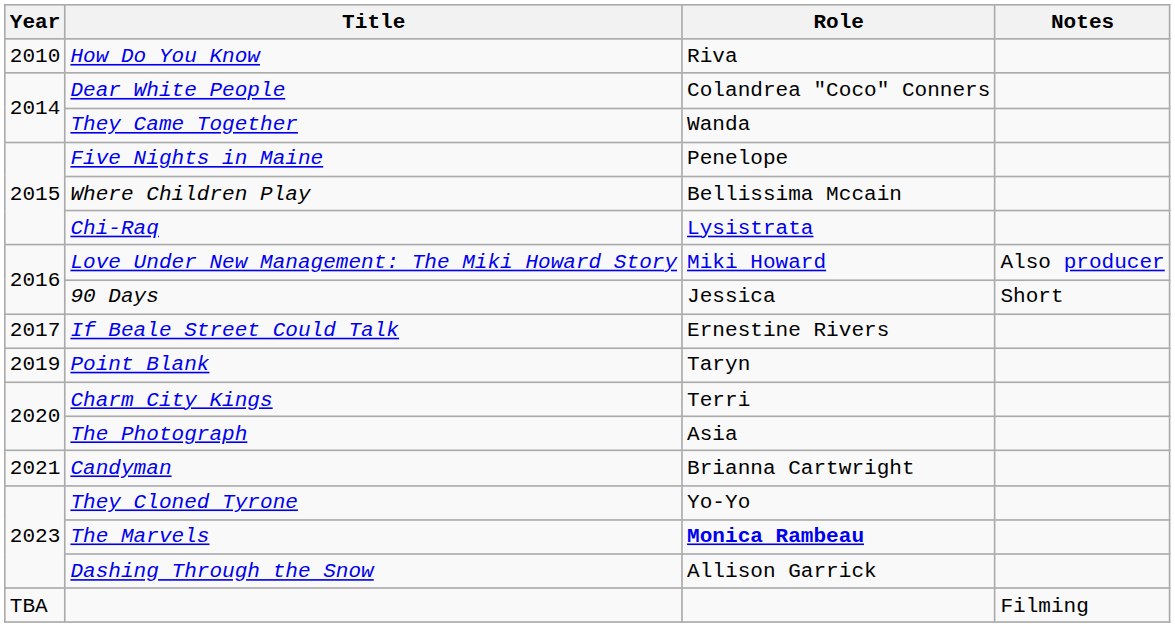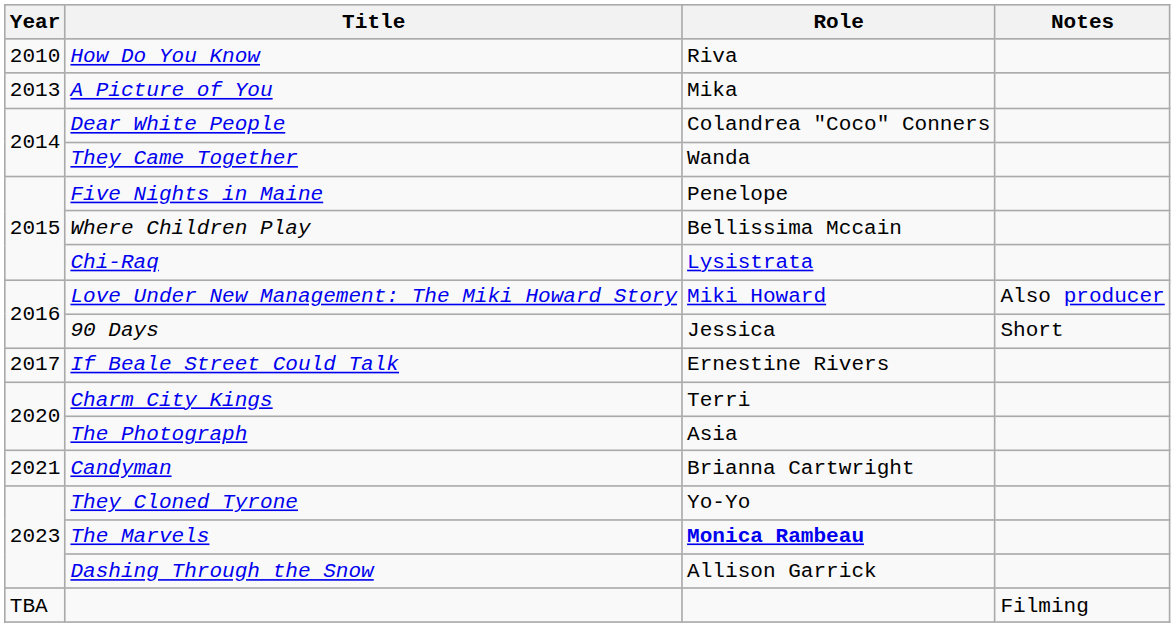+ row: 2013 | A Picture of You | Mika
- row: 2019 | Point Blank | Taryn
